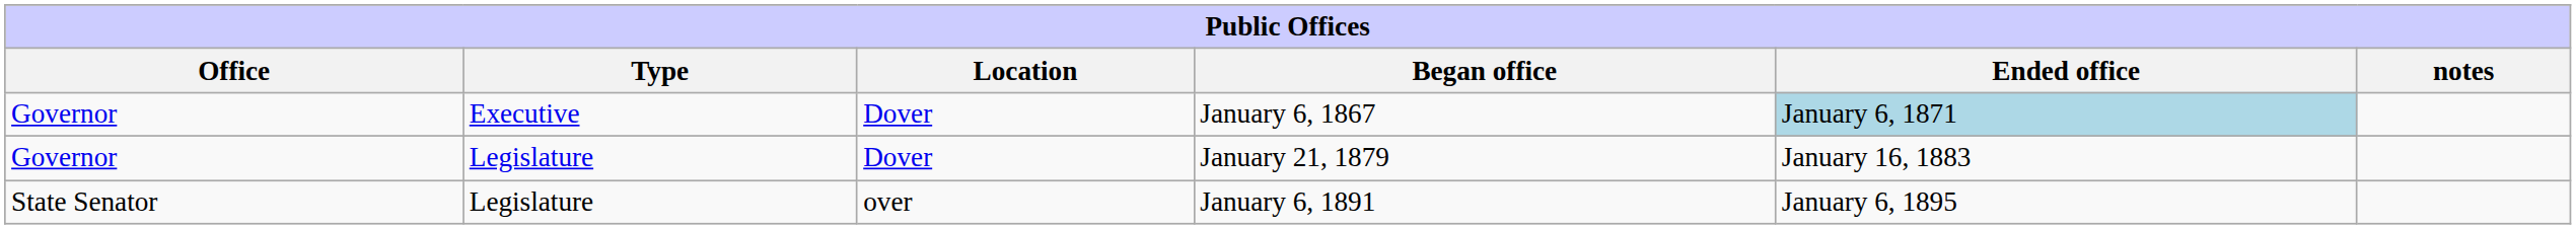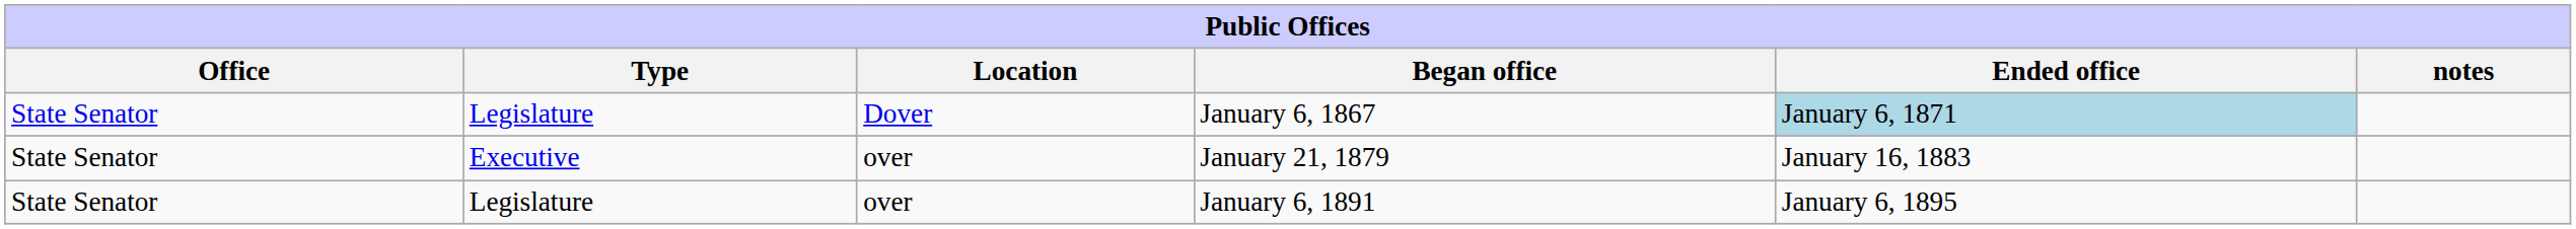January 6, 1867 | Office: Governor -> State Senator
January 6, 1867 | Type: Executive -> Legislature
January 21, 1879 | Office: Governor -> State Senator
January 21, 1879 | Type: Legislature -> Executive
January 21, 1879 | Location: Dover -> over
